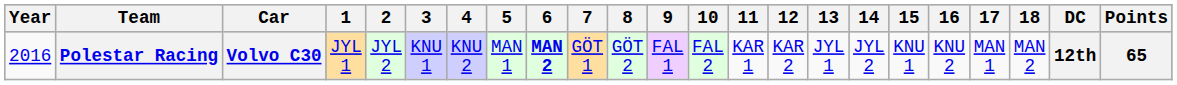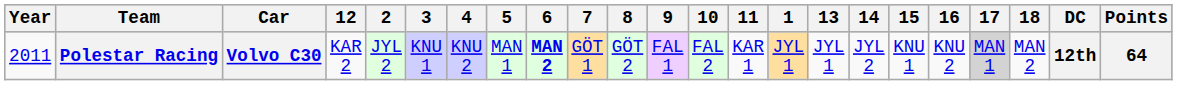columns swapped: 1 <-> 12
Polestar Racing | Year: 2016 -> 2011
Polestar Racing | 17: no background -> lightgrey background
Polestar Racing | Points: 65 -> 64
